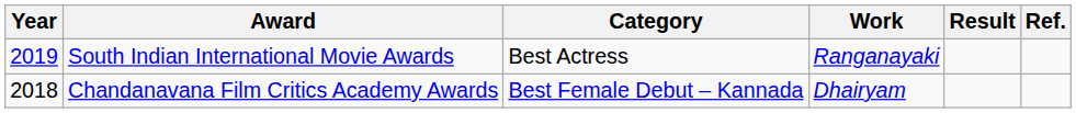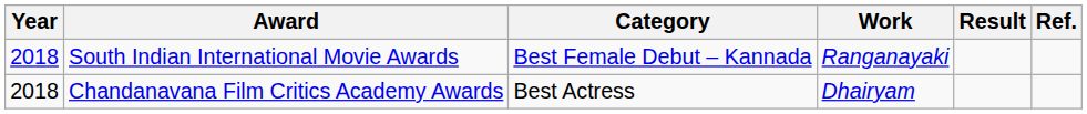South Indian International Movie Awards | Year: 2019 -> 2018
South Indian International Movie Awards | Category: Best Actress -> Best Female Debut – Kannada
Chandanavana Film Critics Academy Awards | Category: Best Female Debut – Kannada -> Best Actress
